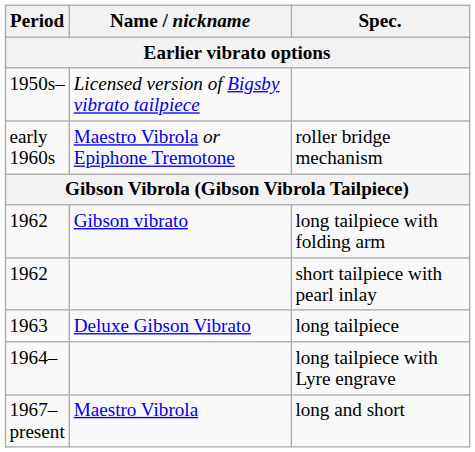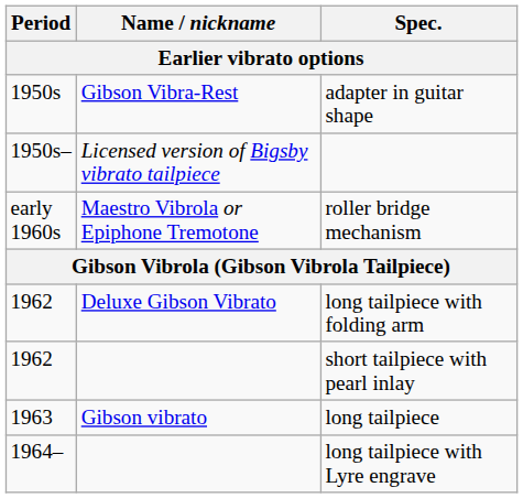+ row: 1950s | Gibson Vibra-Rest | adapter in guitar shape
long tailpiece with folding arm | Name / nickname: Gibson vibrato -> Deluxe Gibson Vibrato
long tailpiece | Name / nickname: Deluxe Gibson Vibrato -> Gibson vibrato
- row: 1967– present | Maestro Vibrola | long and short
